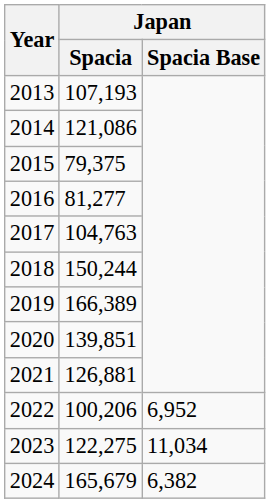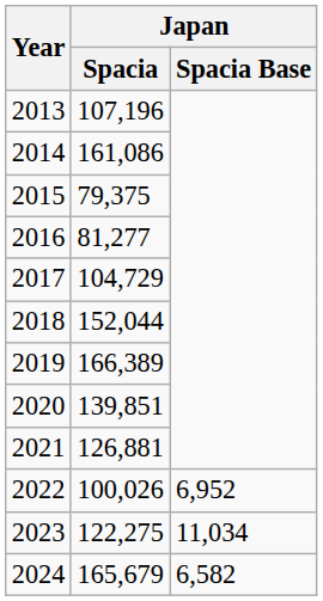2013 | Japan / Spacia: 107,193 -> 107,196
2014 | Japan / Spacia: 121,086 -> 161,086
2017 | Japan / Spacia: 104,763 -> 104,729
2018 | Japan / Spacia: 150,244 -> 152,044
2022 | Japan / Spacia: 100,206 -> 100,026
2024 | Japan / Spacia Base: 6,382 -> 6,582
